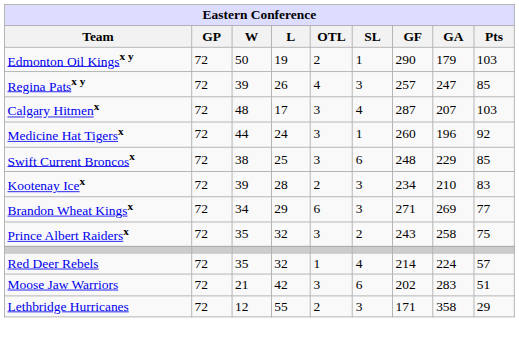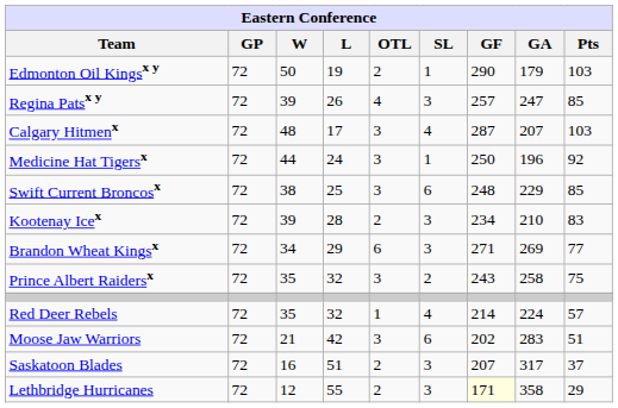Medicine Hat Tigersx | GF: 260 -> 250
+ row: Saskatoon Blades | 72 | 16 | 51 | 2 | 3 | 207 | 317 | 37
Lethbridge Hurricanes | GF: no background -> lightyellow background
